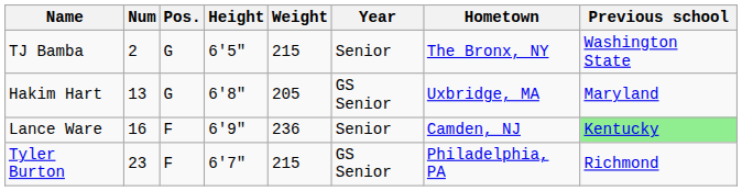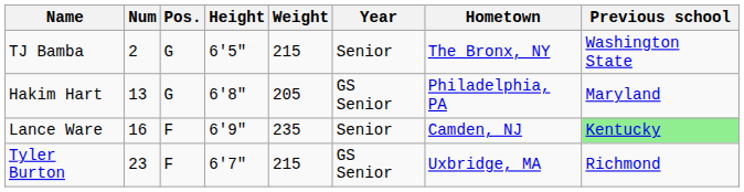Hakim Hart | Hometown: Uxbridge, MA -> Philadelphia, PA
Lance Ware | Weight: 236 -> 235
Tyler Burton | Hometown: Philadelphia, PA -> Uxbridge, MA
